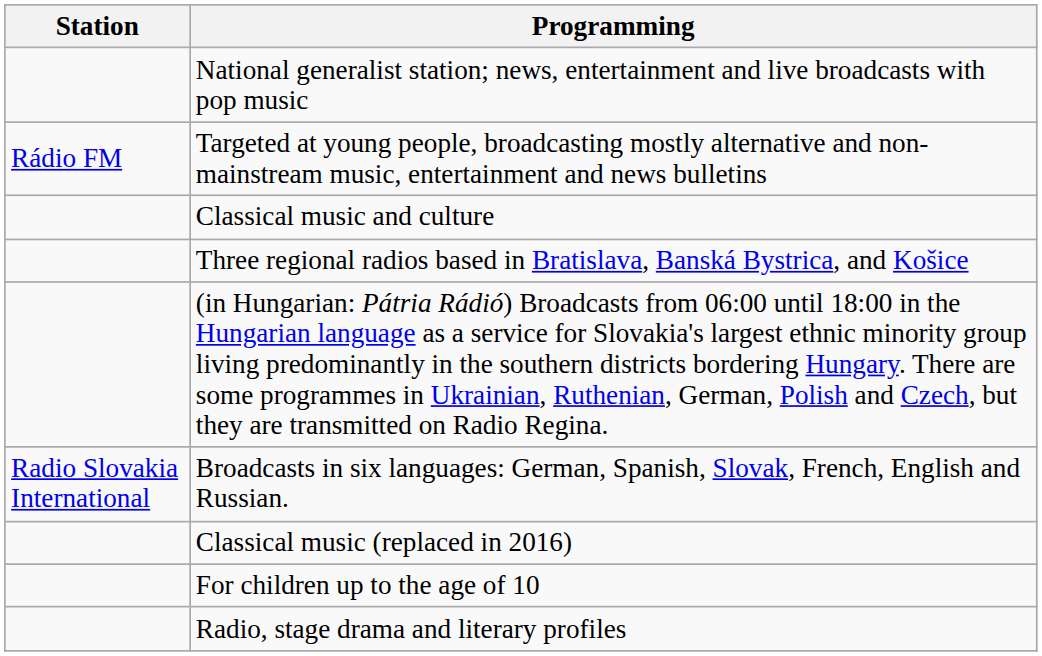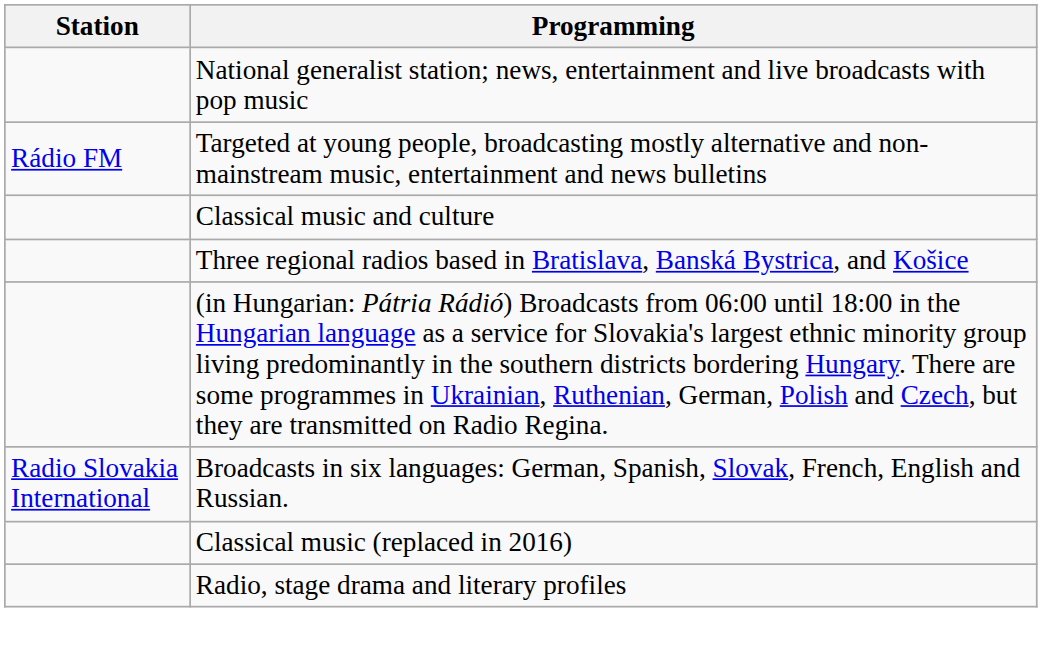- row: For children up to the age of 10
